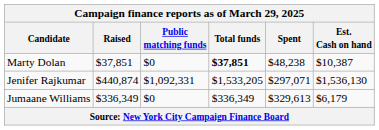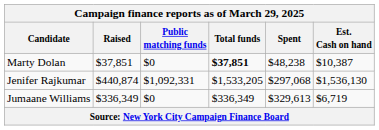Jenifer Rajkumar | Spent: $297,071 -> $297,068
Jumaane Williams | Est. Cash on hand: $6,179 -> $6,719
